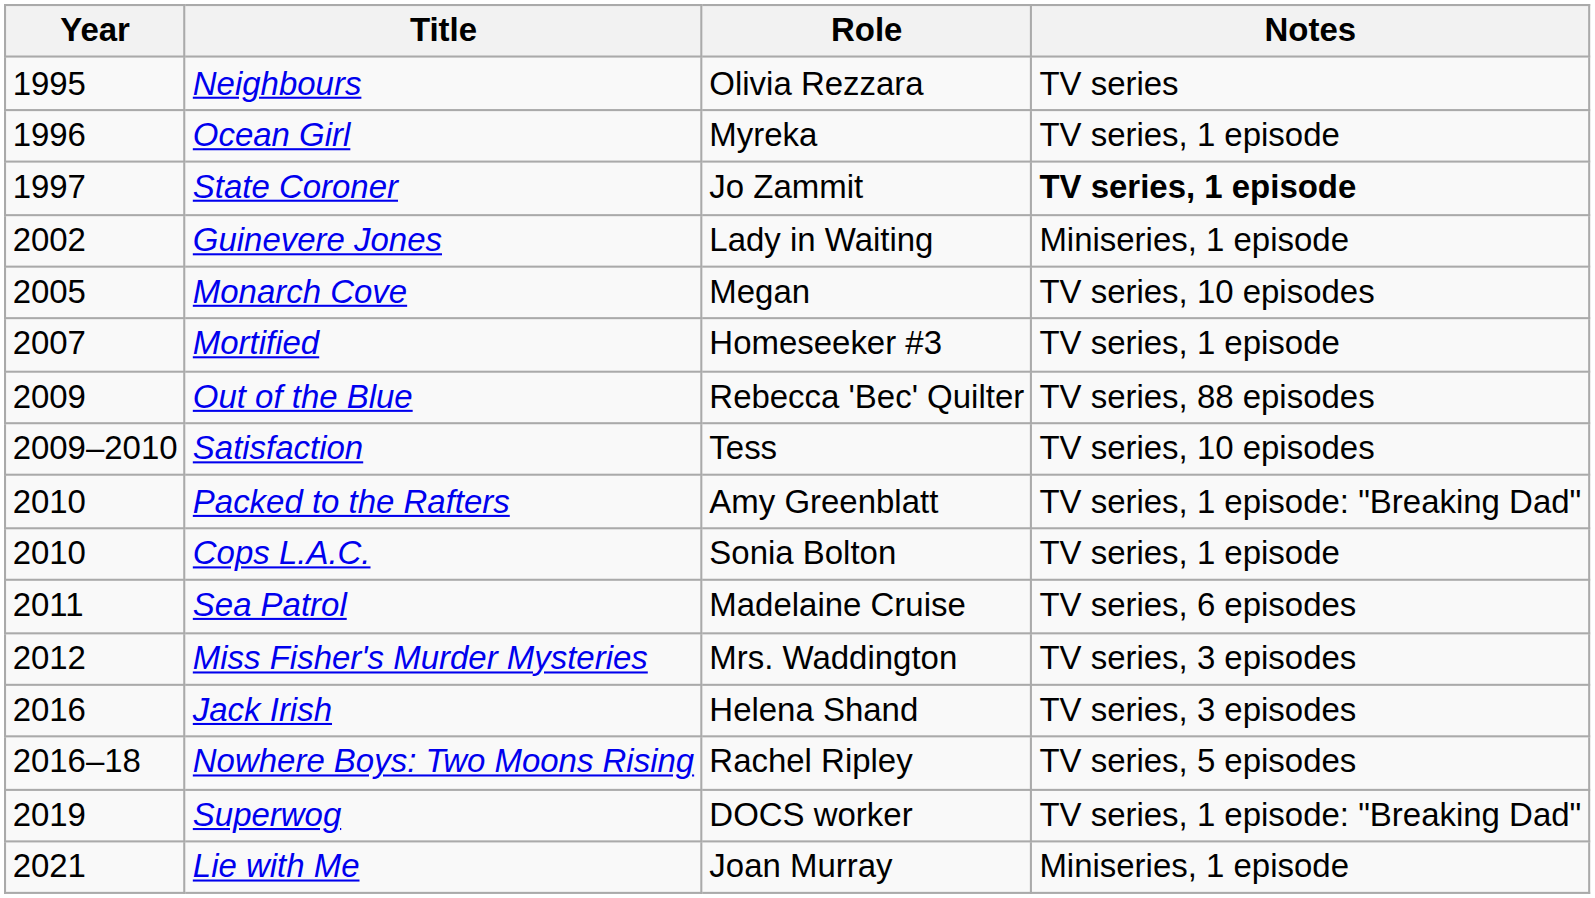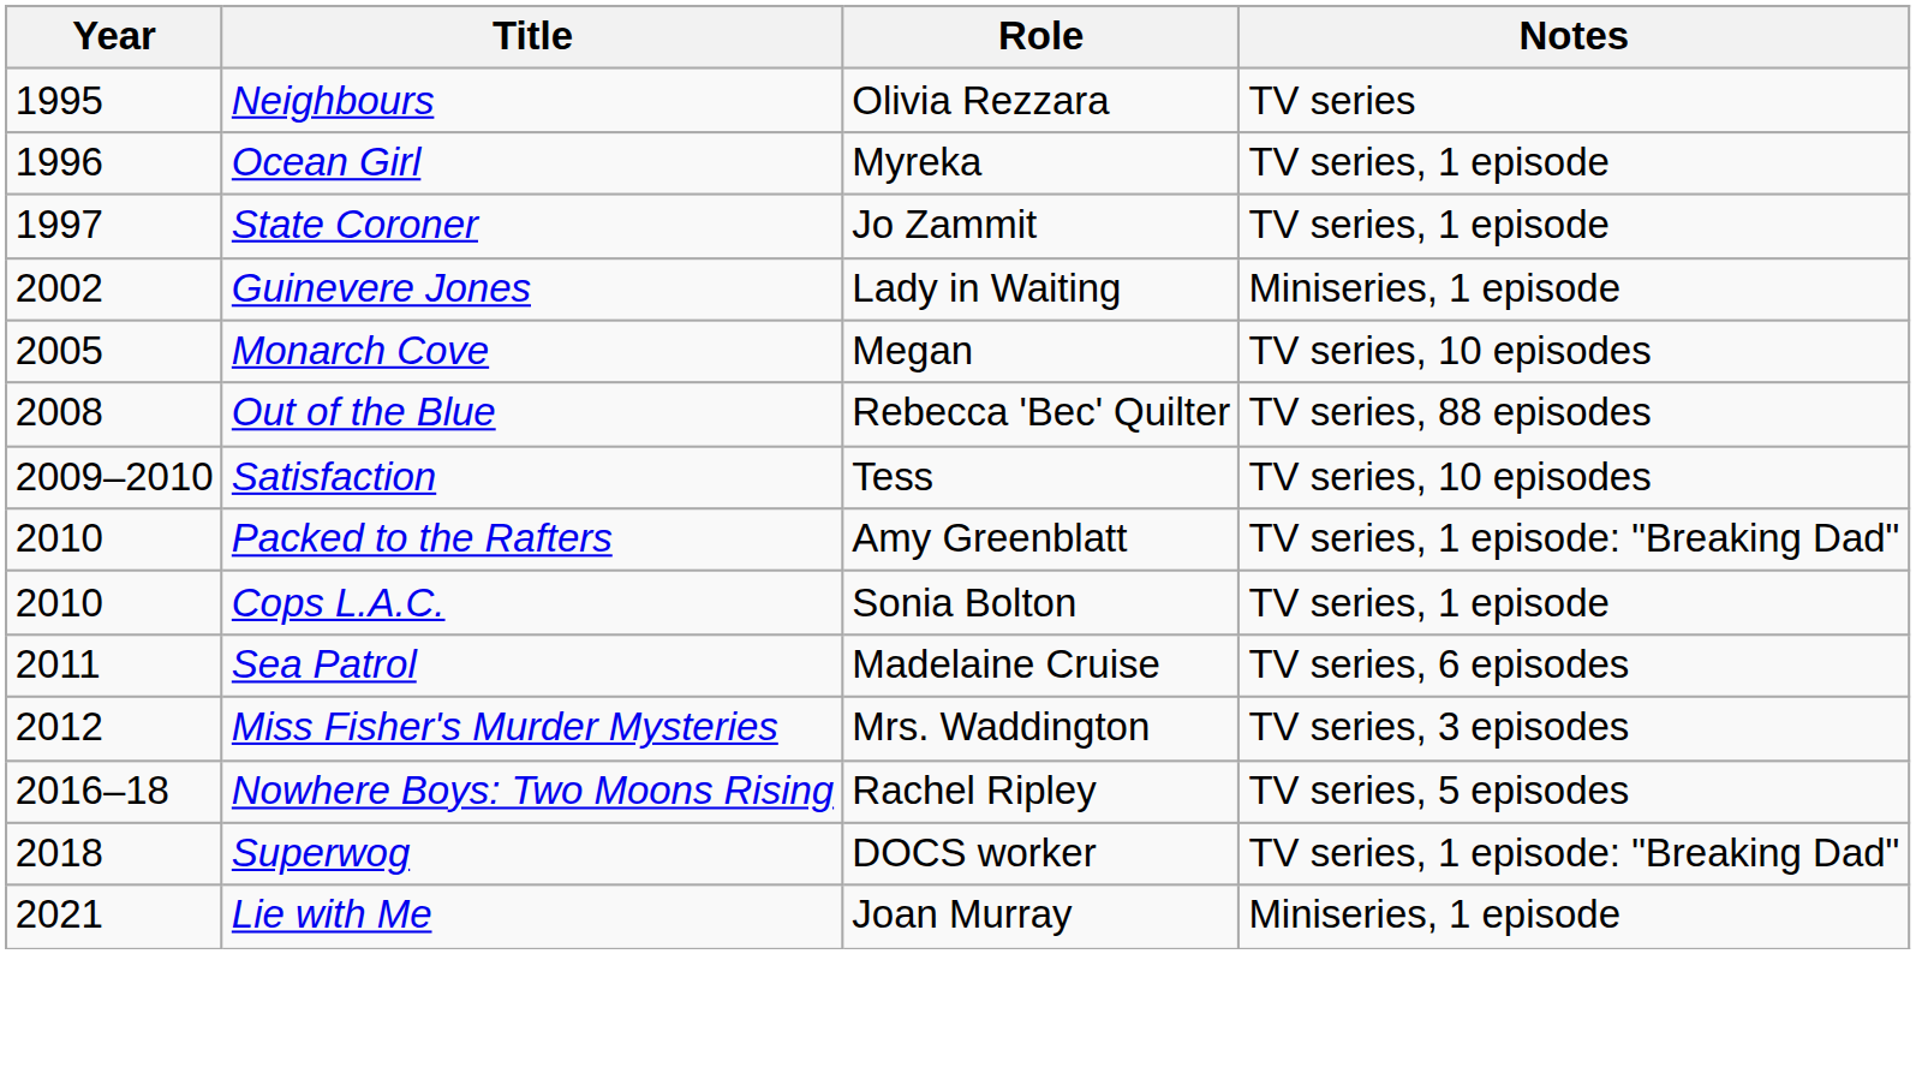State Coroner | Notes: bold -> normal
- row: 2007 | Mortified | Homeseeker #3 | TV series, 1 episode
Out of the Blue | Year: 2009 -> 2008
- row: 2016 | Jack Irish | Helena Shand | TV series, 3 episodes
Superwog | Year: 2019 -> 2018
